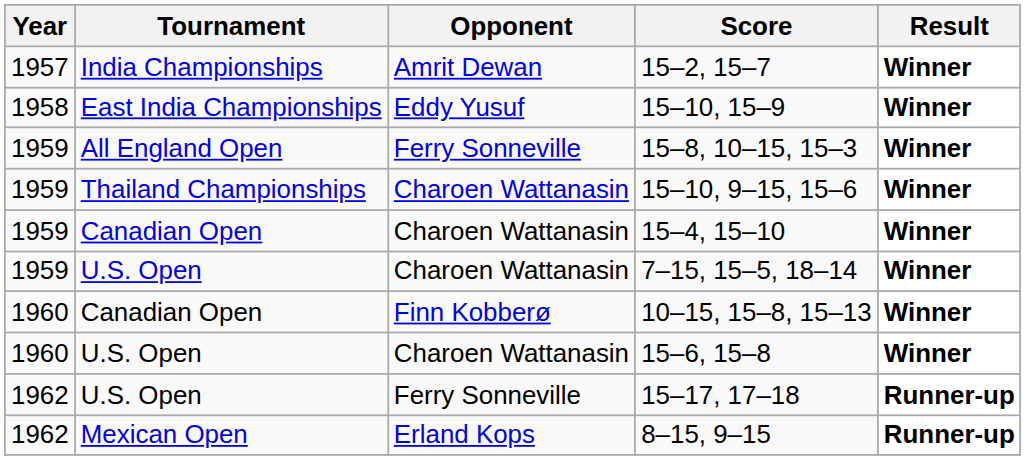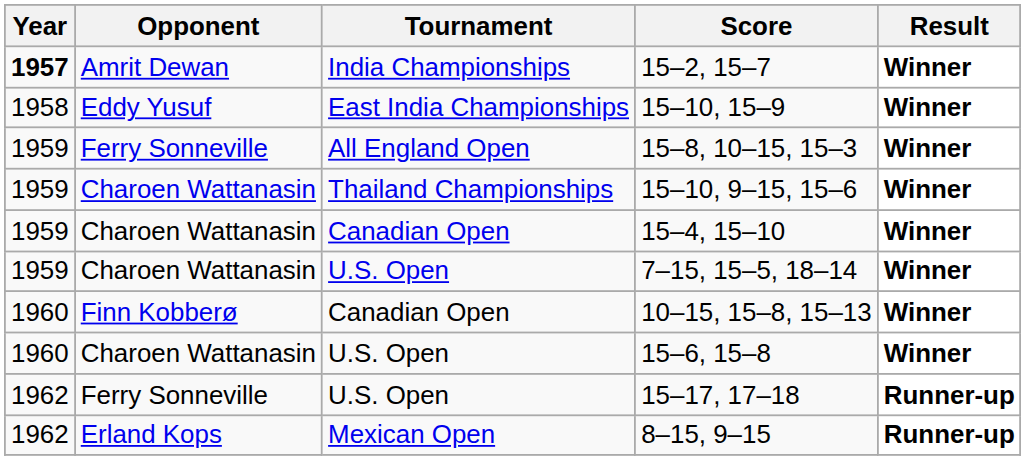columns swapped: Tournament <-> Opponent
15–2, 15–7 | Year: normal -> bold
